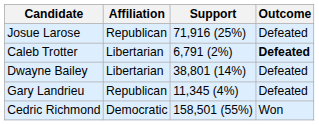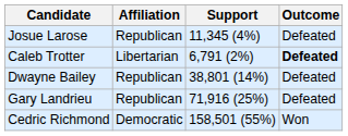Josue Larose | Support: 71,916 (25%) -> 11,345 (4%)
Dwayne Bailey | Affiliation: Libertarian -> Republican
Gary Landrieu | Support: 11,345 (4%) -> 71,916 (25%)
